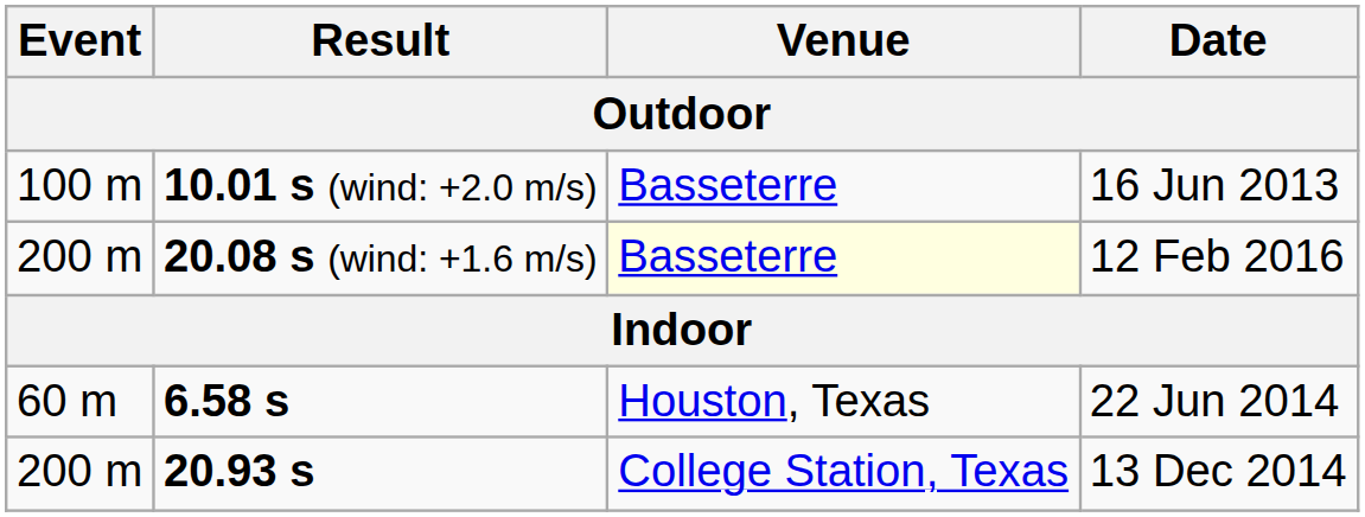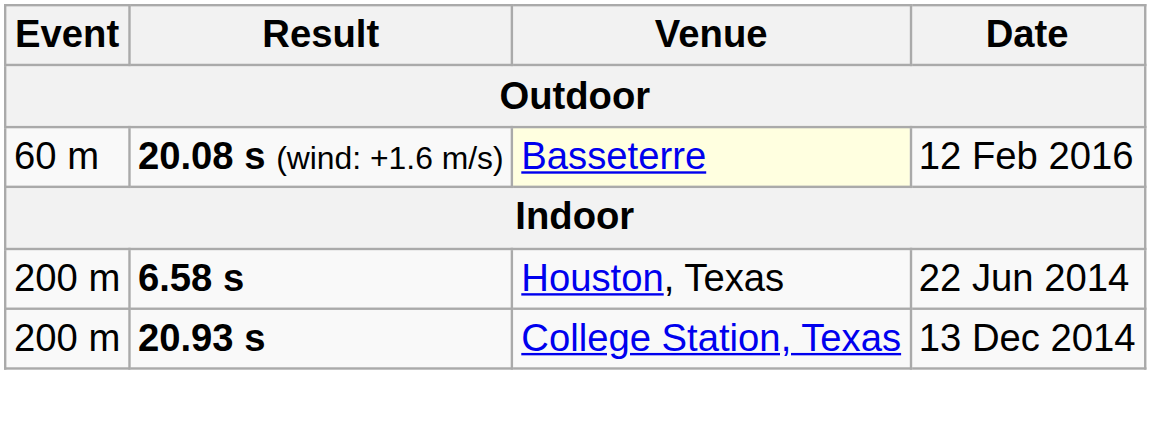- row: 100 m | 10.01 s (wind: +2.0 m/s) | Basseterre | 16 Jun 2013
20.08 s (wind: +1.6 m/s) | Event: 200 m -> 60 m
6.58 s | Event: 60 m -> 200 m
